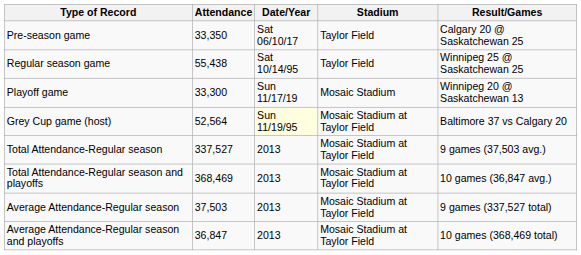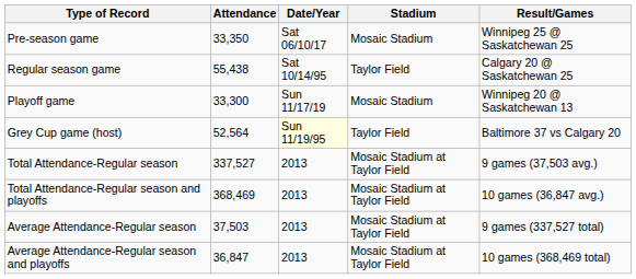Pre-season game | Stadium: Taylor Field -> Mosaic Stadium
Pre-season game | Result/Games: Calgary 20 @ Saskatchewan 25 -> Winnipeg 25 @ Saskatchewan 25
Regular season game | Result/Games: Winnipeg 25 @ Saskatchewan 25 -> Calgary 20 @ Saskatchewan 25
Grey Cup game (host) | Stadium: Mosaic Stadium at Taylor Field -> Taylor Field
